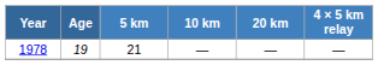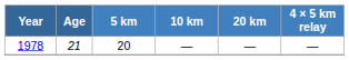1978 | Age: 19 -> 21
1978 | 5 km: 21 -> 20
